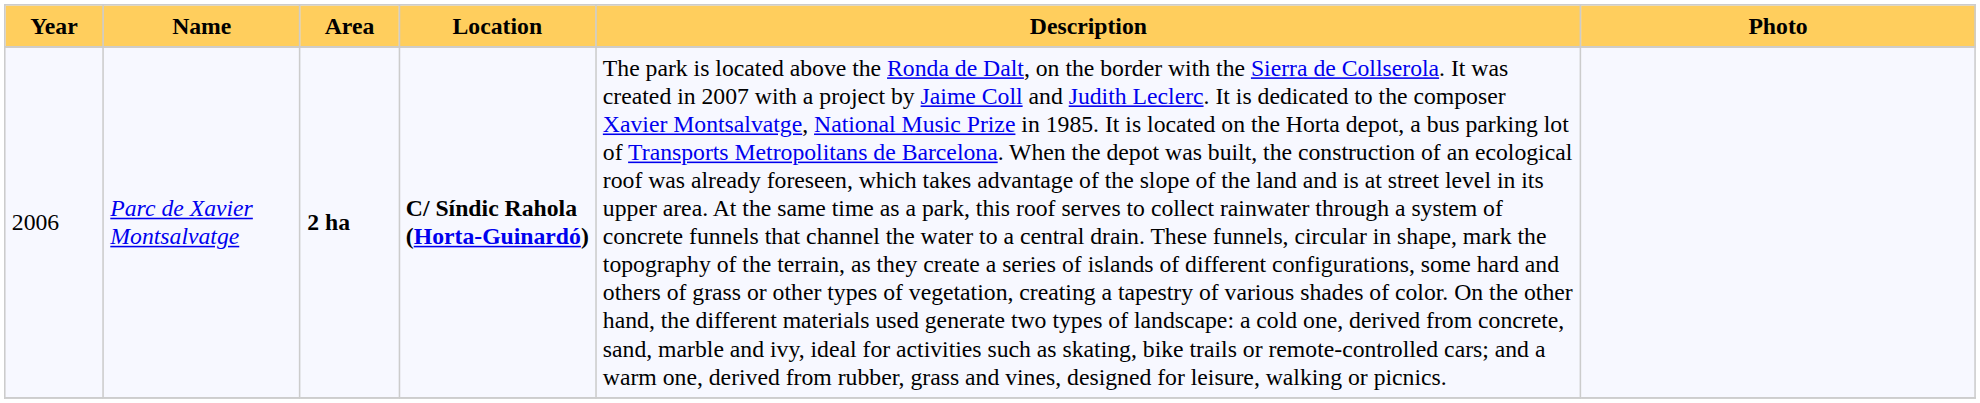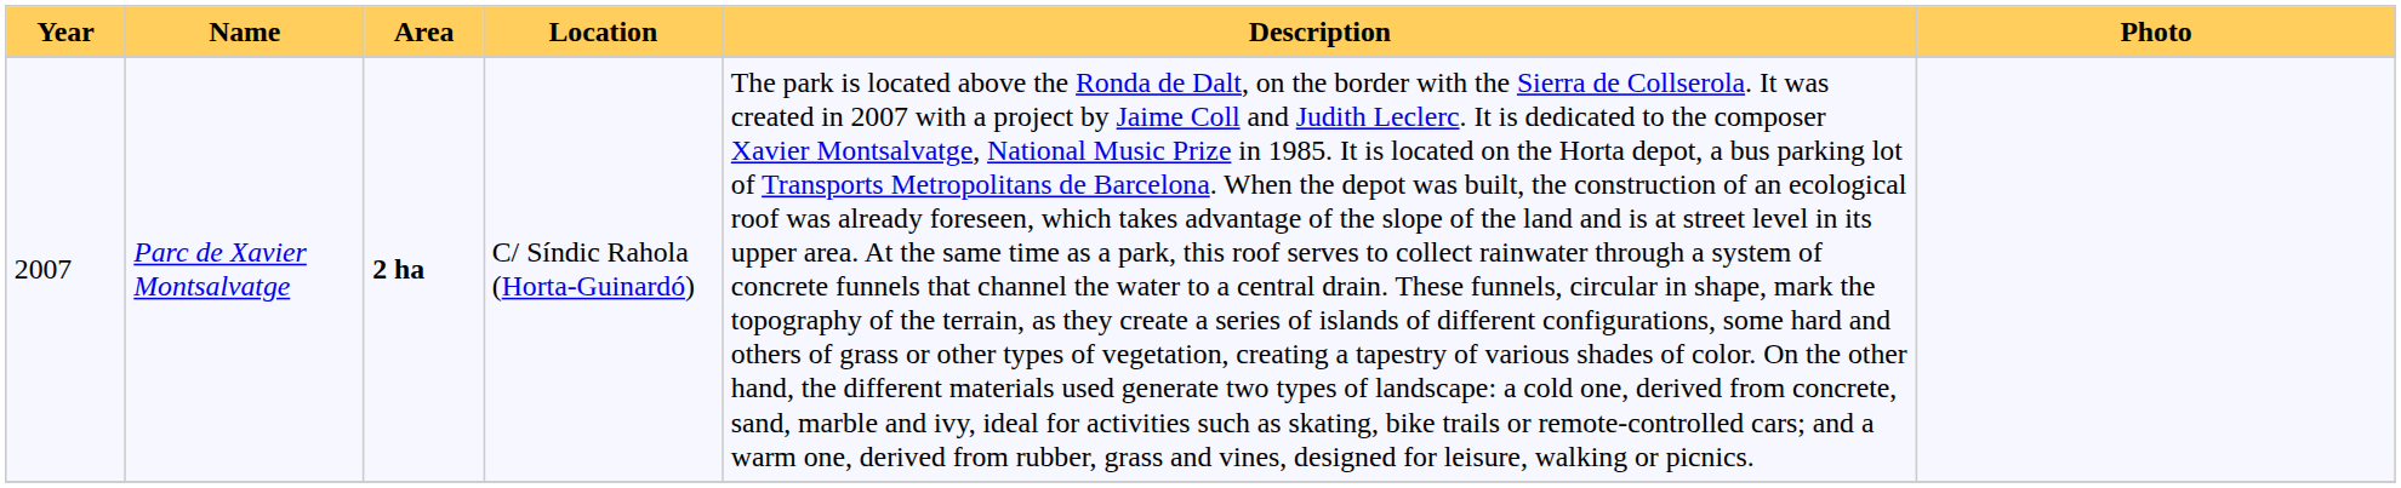Parc de Xavier Montsalvatge | Year: 2006 -> 2007
Parc de Xavier Montsalvatge | Location: bold -> normal
